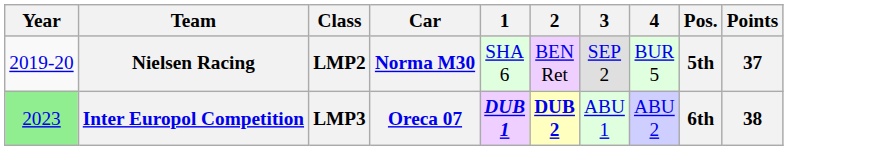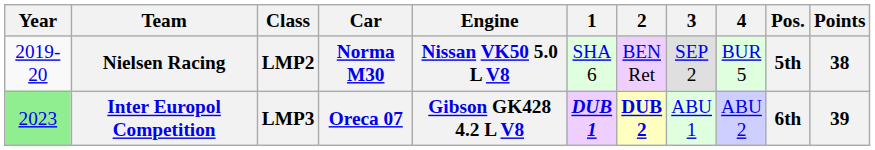+ column: Engine | Nissan VK50 5.0 L V8 | Gibson GK428 4.2 L V8
Nielsen Racing | Points: 37 -> 38
Inter Europol Competition | Points: 38 -> 39
